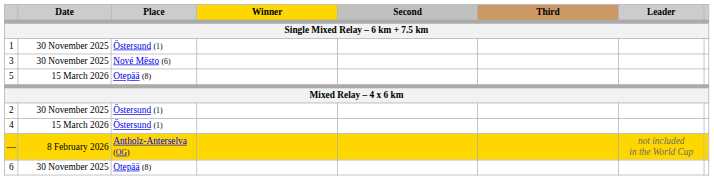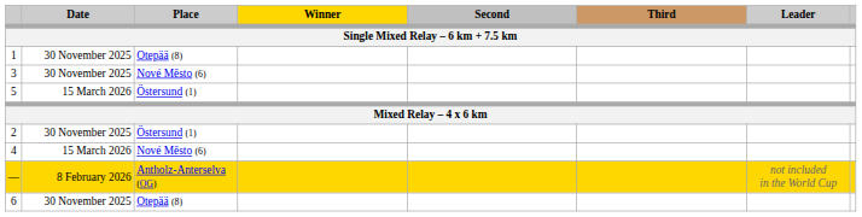1 | Place: Östersund (1) -> Otepää (8)
5 | Place: Otepää (8) -> Östersund (1)
4 | Place: Östersund (1) -> Nové Město (6)
